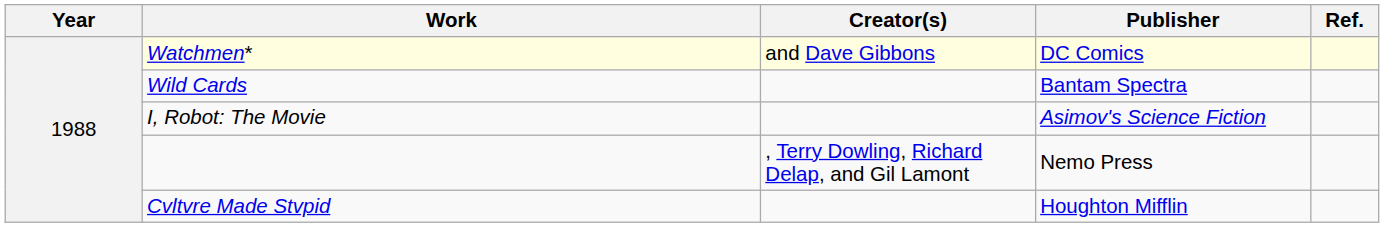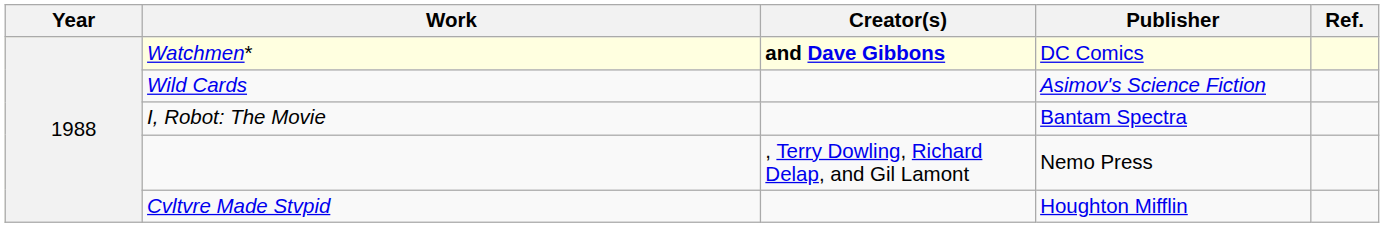Watchmen* | Creator(s): normal -> bold
Wild Cards | Publisher: Bantam Spectra -> Asimov's Science Fiction
I, Robot: The Movie | Publisher: Asimov's Science Fiction -> Bantam Spectra
